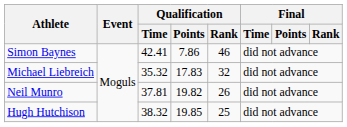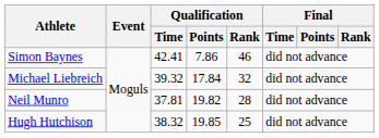Michael Liebreich | Qualification / Time: 35.32 -> 39.32
Michael Liebreich | Qualification / Points: 17.83 -> 17.84
Neil Munro | Qualification / Rank: 26 -> 28
